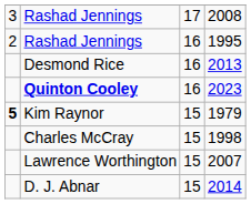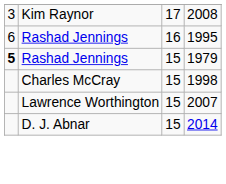2008 | column 2: Rashad Jennings -> Kim Raynor
1995 | column 1: 2 -> 6
- row: Desmond Rice | 16 | 2013
- row: Quinton Cooley | 16 | 2023
1979 | column 2: Kim Raynor -> Rashad Jennings
